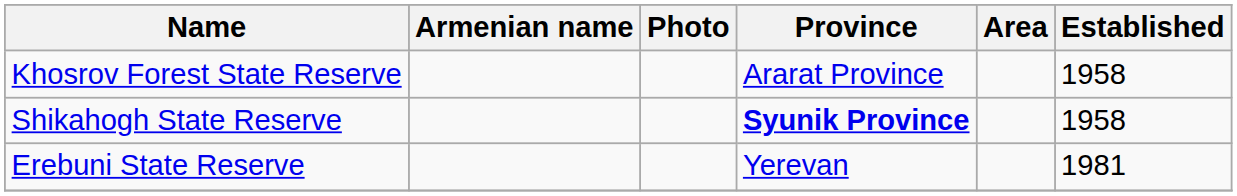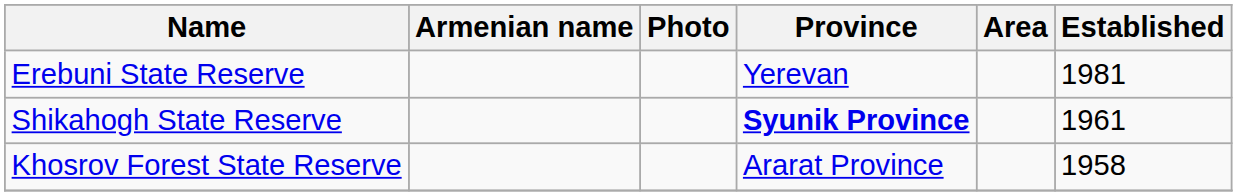rows swapped: Khosrov Forest State Reserve <-> Erebuni State Reserve
Shikahogh State Reserve | Established: 1958 -> 1961
